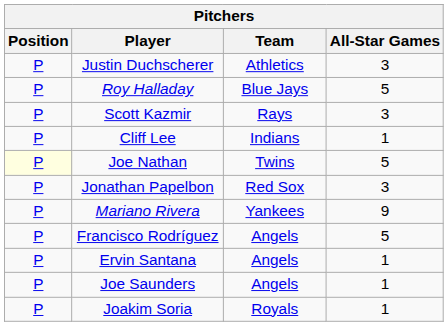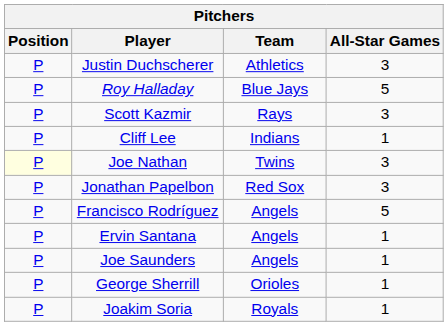Joe Nathan | All-Star Games: 5 -> 3
- row: P | Mariano Rivera | Yankees | 9
+ row: P | George Sherrill | Orioles | 1
